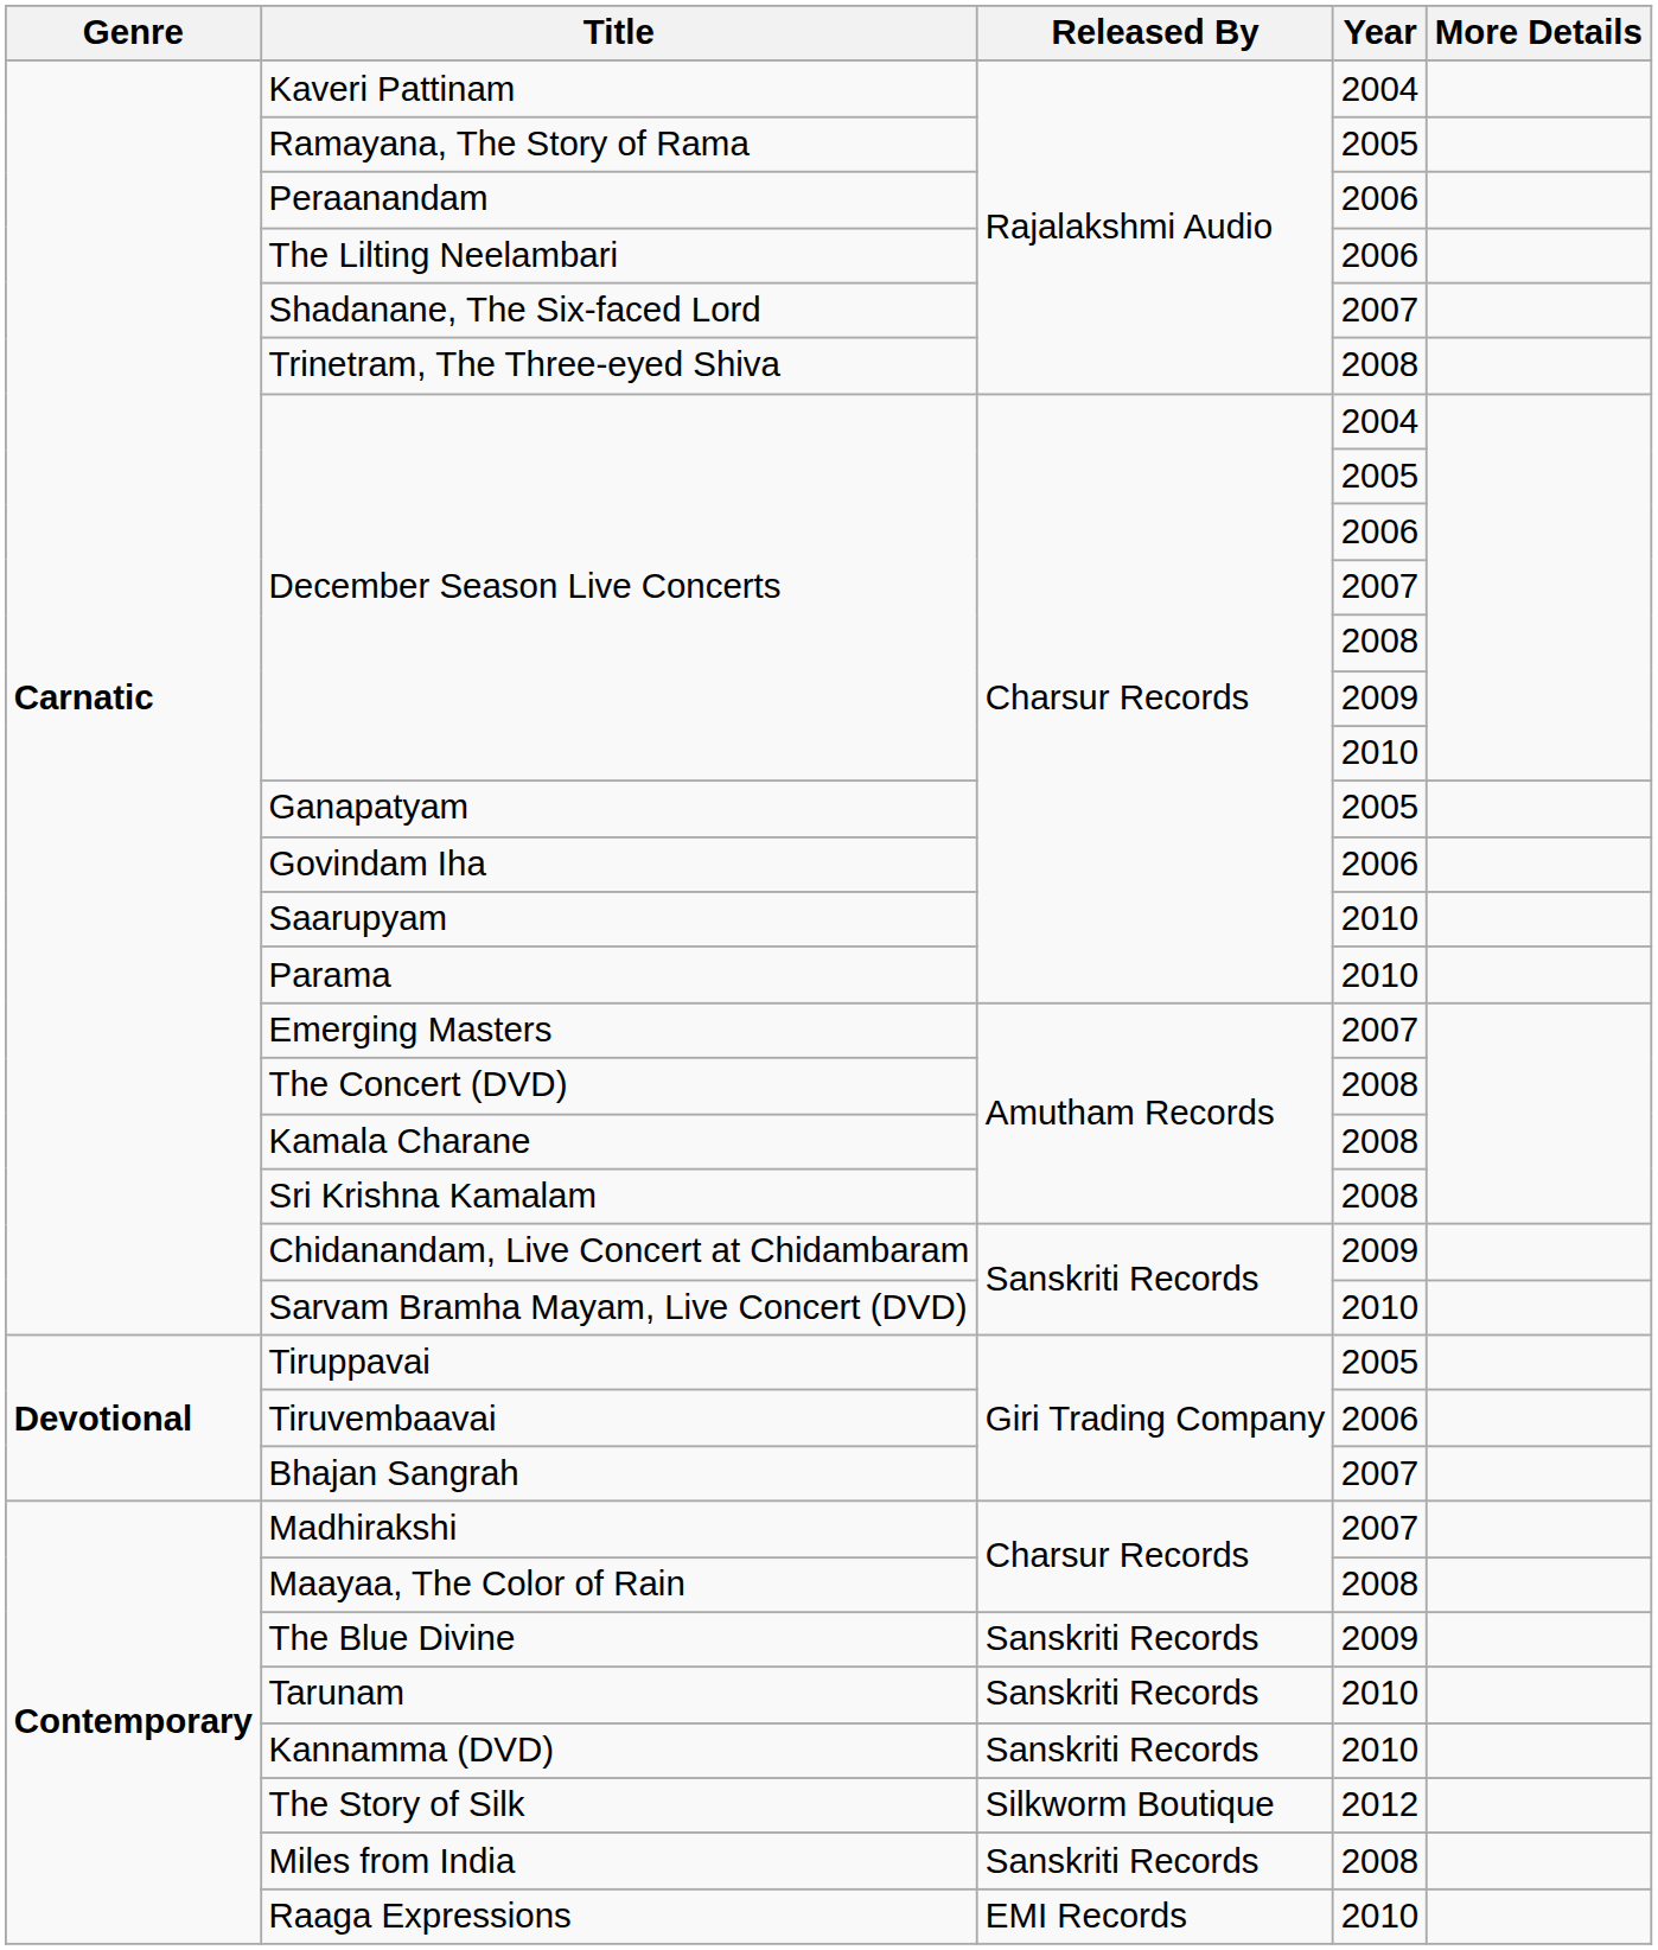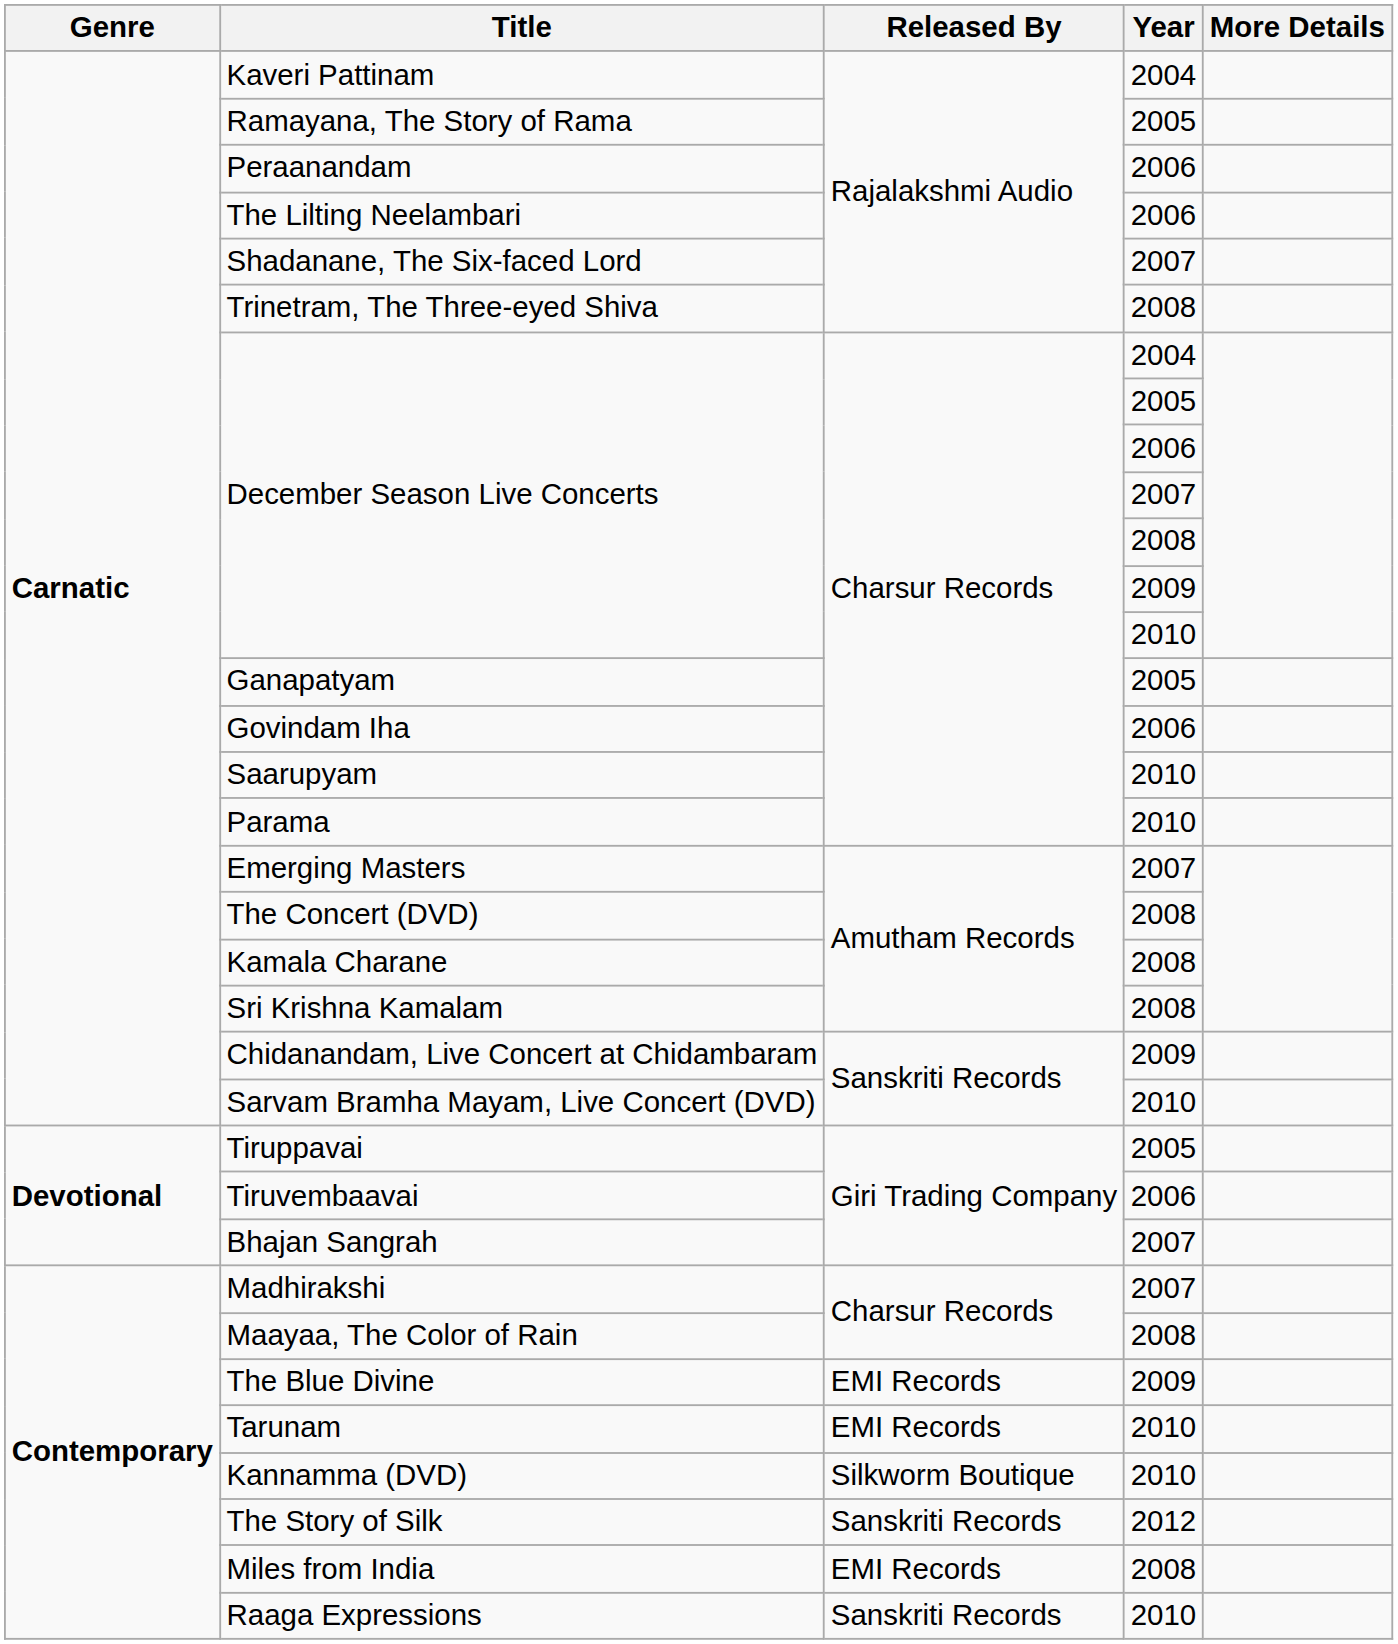The Blue Divine | Released By: Sanskriti Records -> EMI Records
Tarunam | Released By: Sanskriti Records -> EMI Records
Kannamma (DVD) | Released By: Sanskriti Records -> Silkworm Boutique
The Story of Silk | Released By: Silkworm Boutique -> Sanskriti Records
Miles from India | Released By: Sanskriti Records -> EMI Records
Raaga Expressions | Released By: EMI Records -> Sanskriti Records
